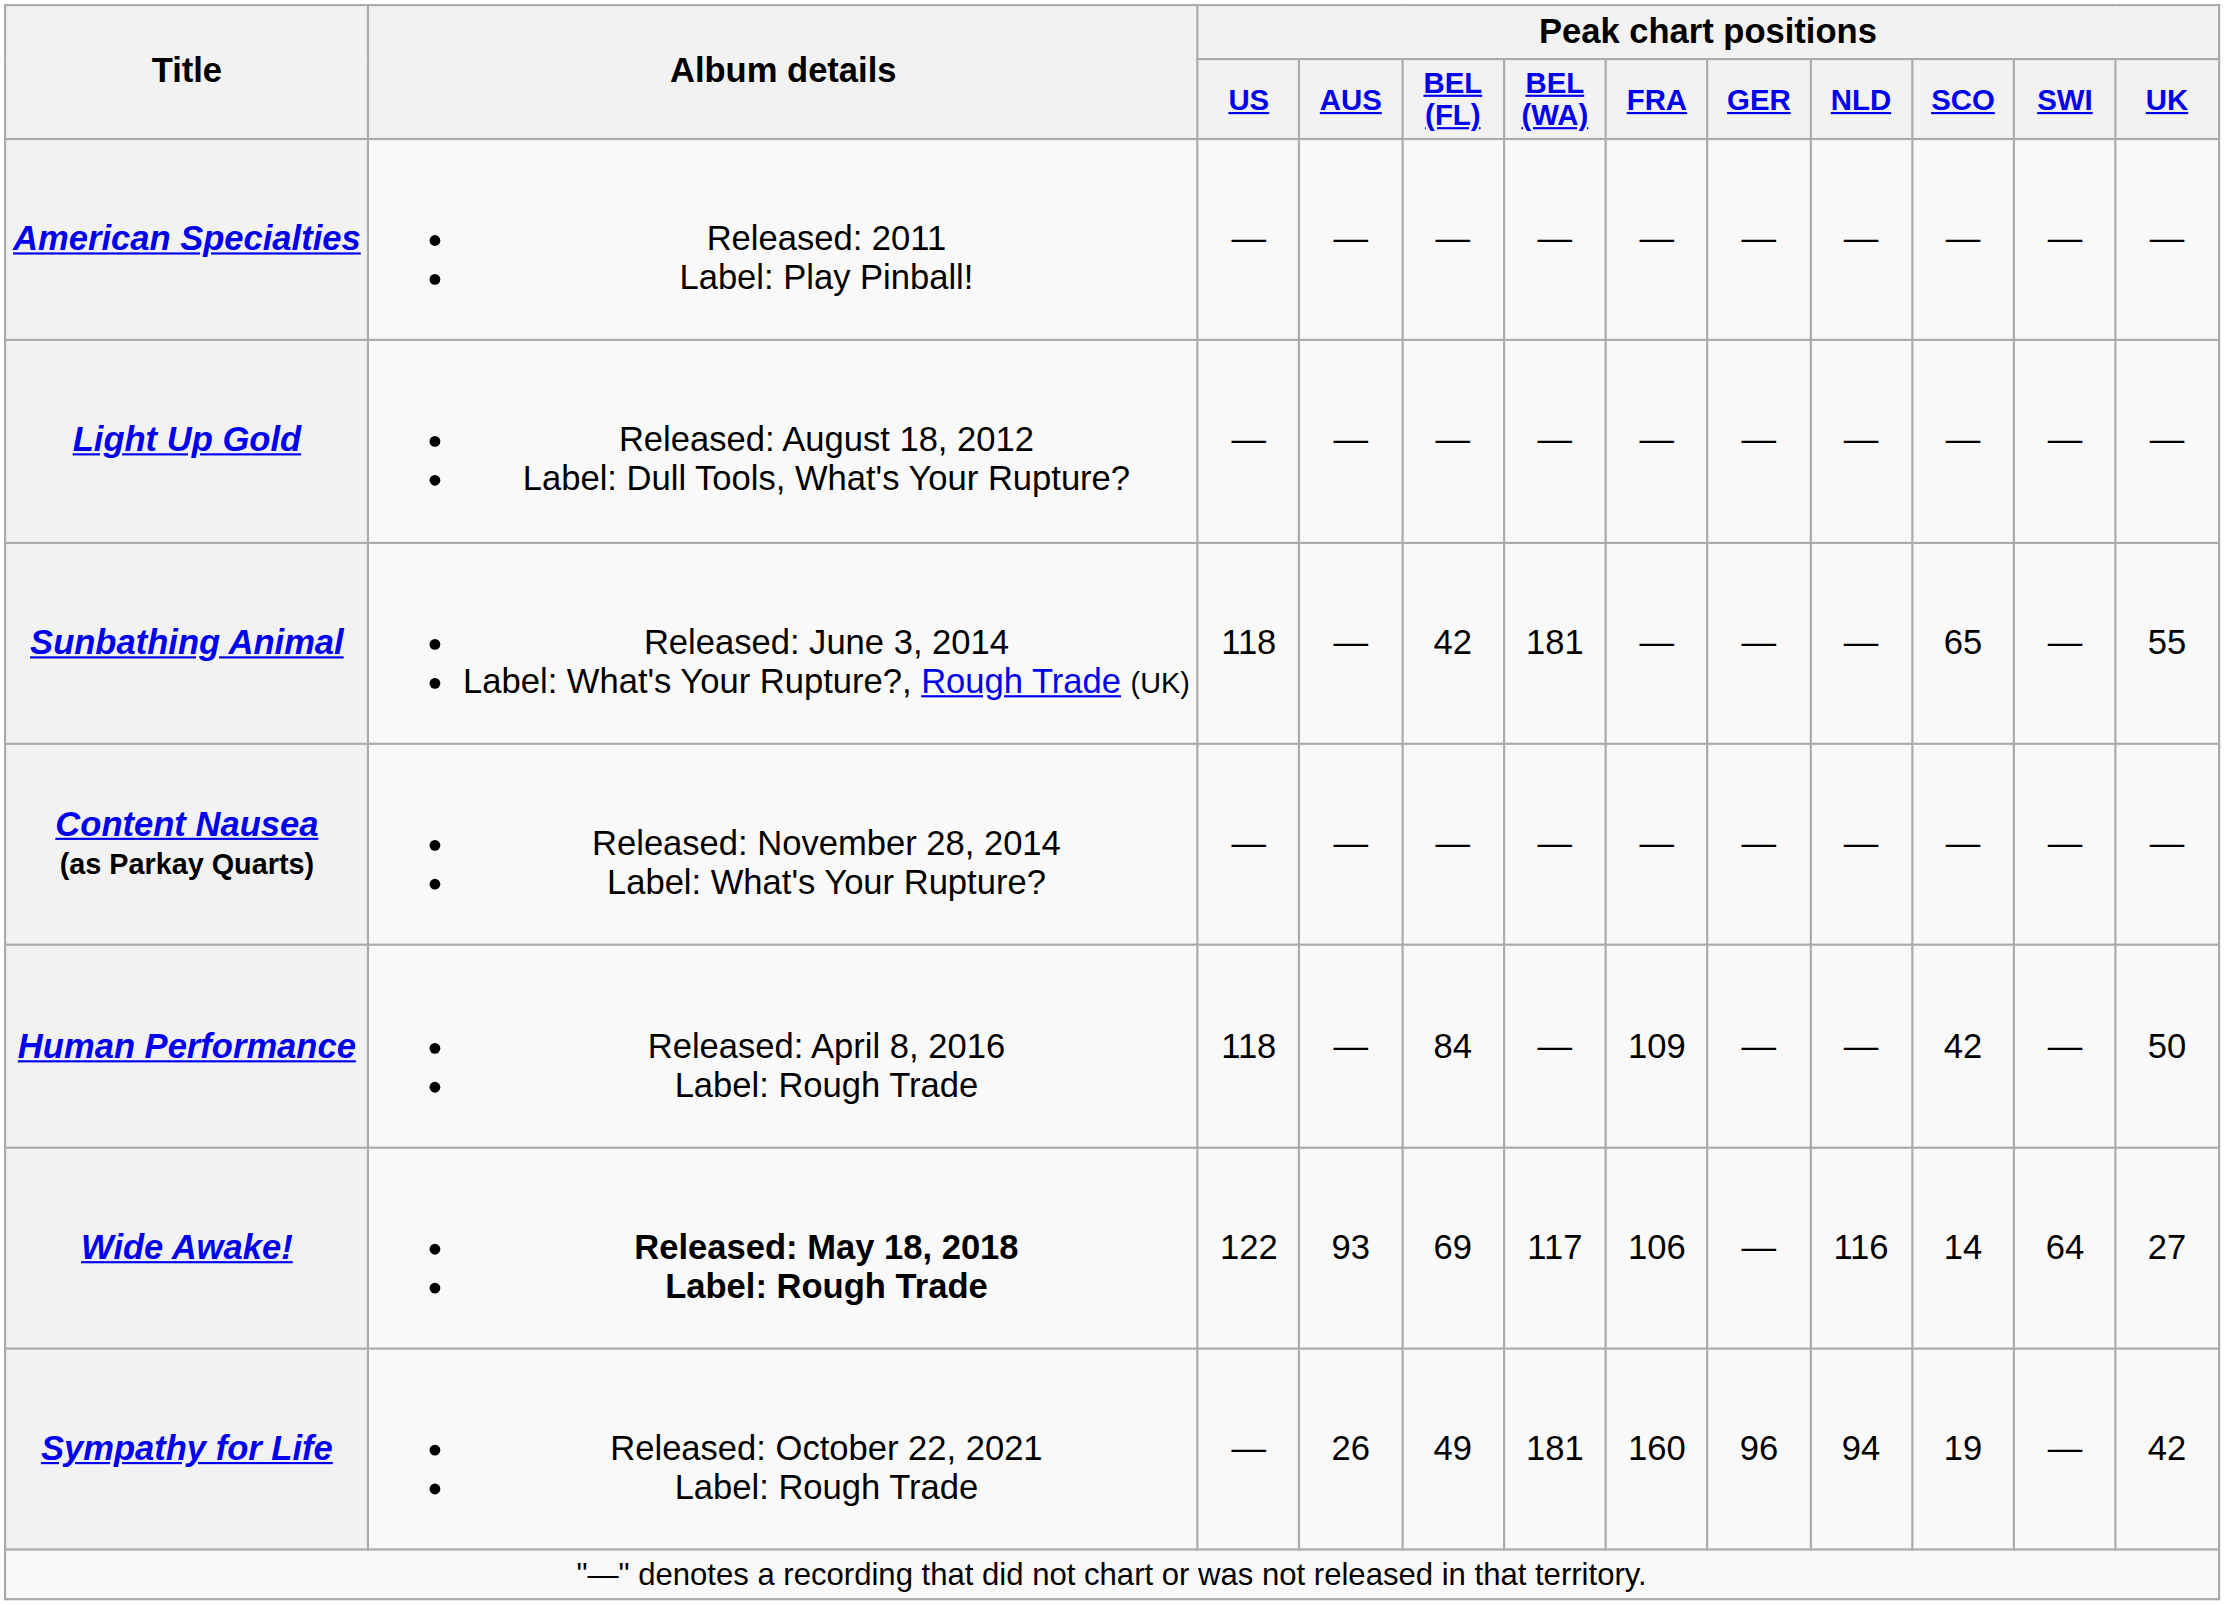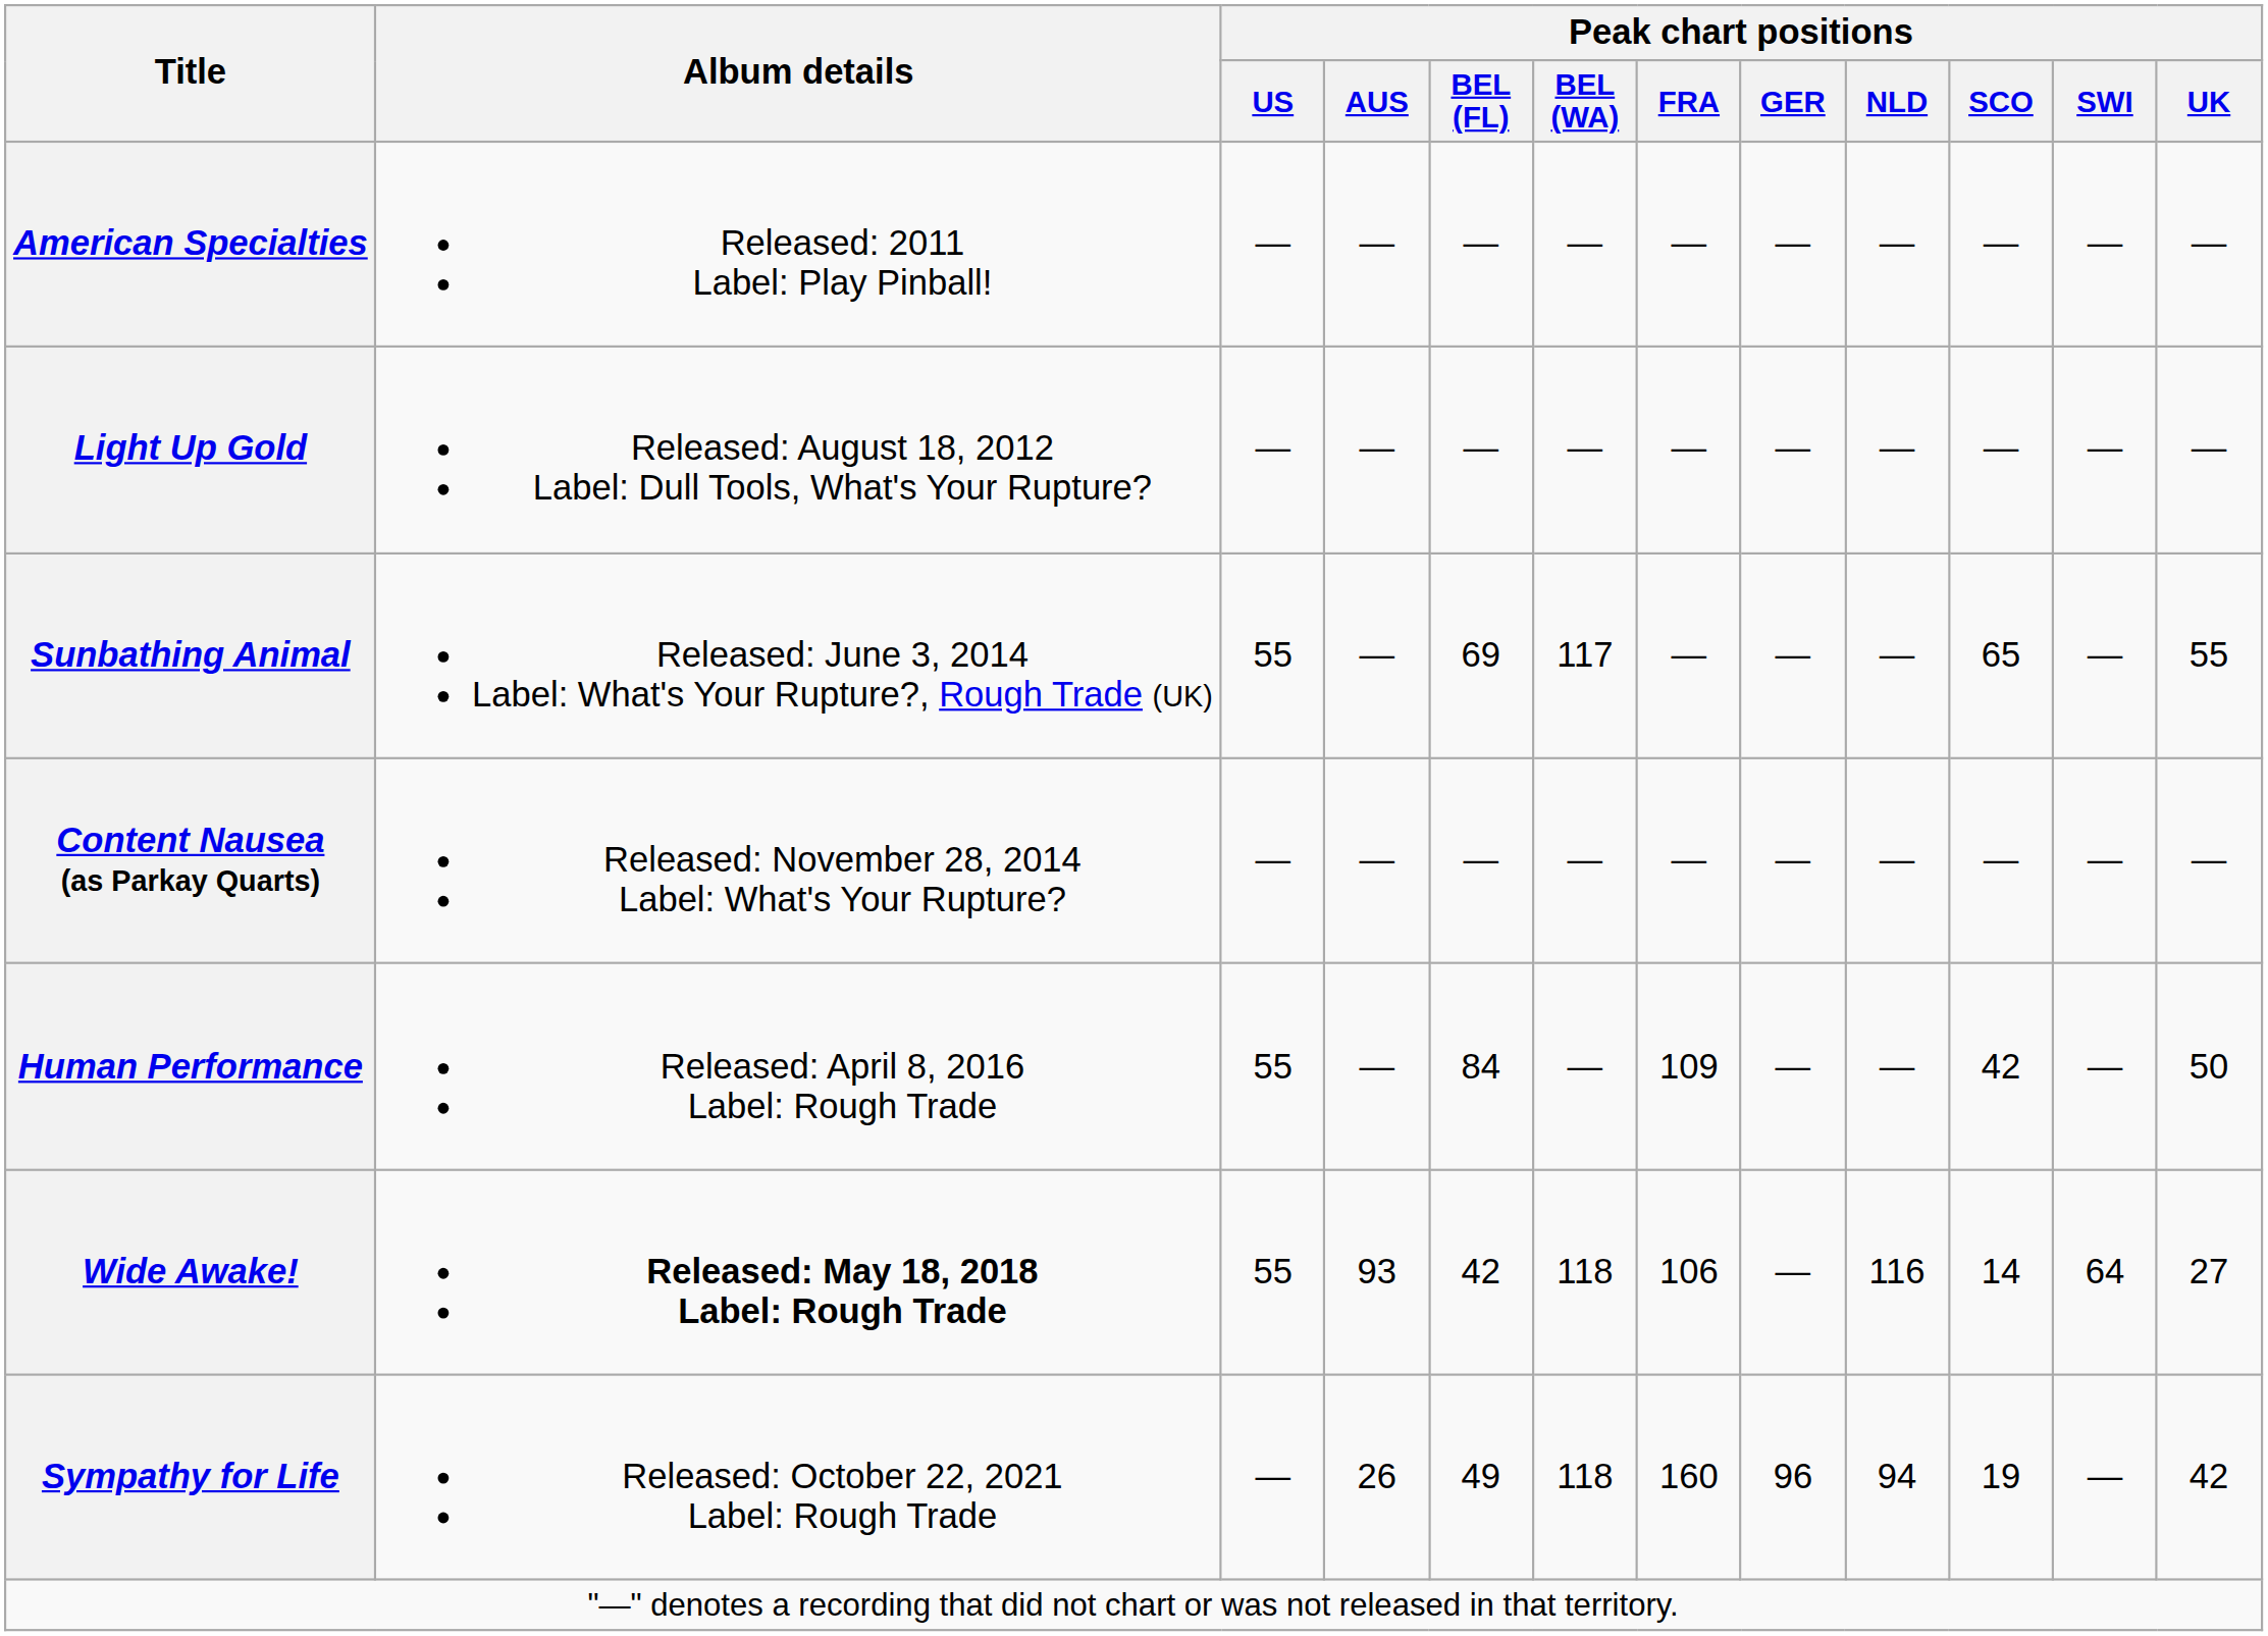Sunbathing Animal | Peak chart positions / US: 118 -> 55
Sunbathing Animal | Peak chart positions / BEL (FL): 42 -> 69
Sunbathing Animal | Peak chart positions / BEL (WA): 181 -> 117
Human Performance | Peak chart positions / US: 118 -> 55
Wide Awake! | Peak chart positions / US: 122 -> 55
Wide Awake! | Peak chart positions / BEL (FL): 69 -> 42
Wide Awake! | Peak chart positions / BEL (WA): 117 -> 118
Sympathy for Life | Peak chart positions / BEL (WA): 181 -> 118
